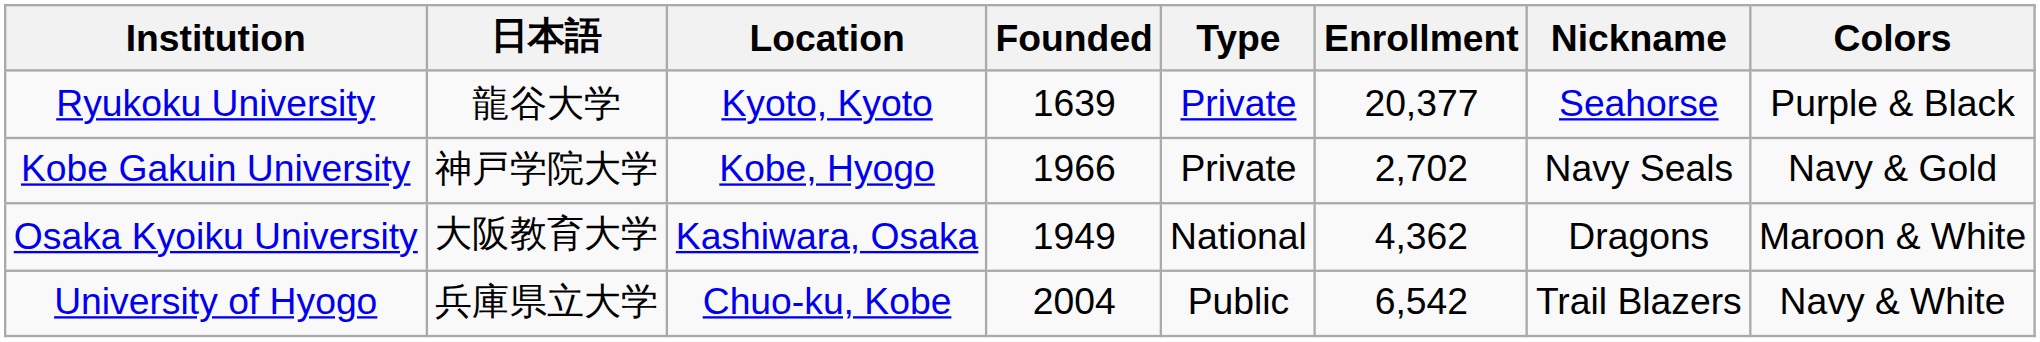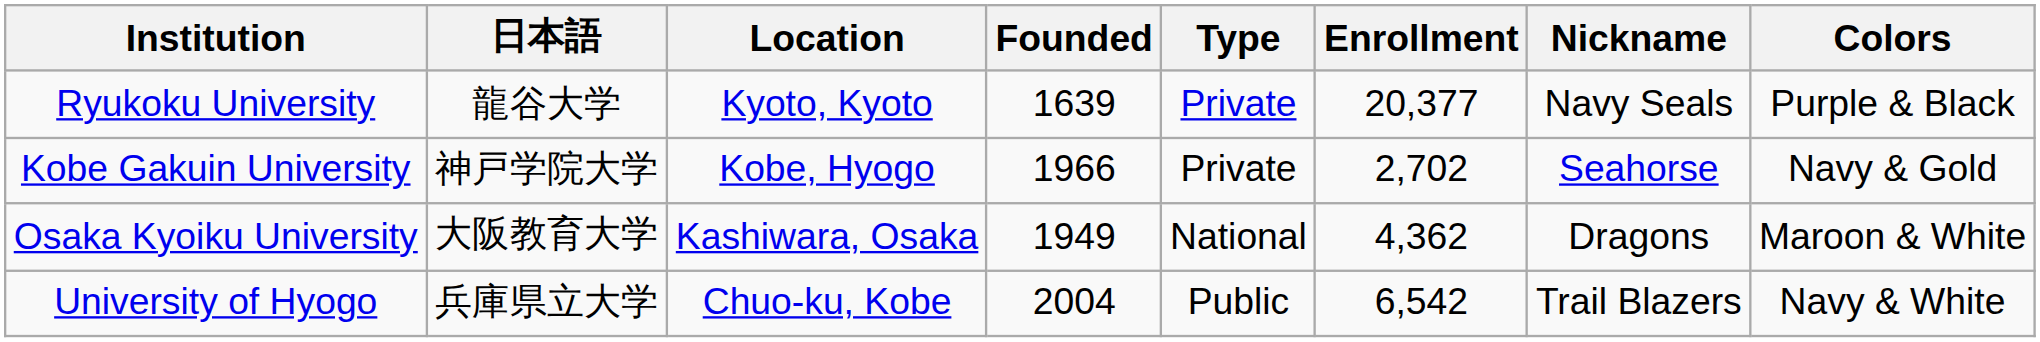Ryukoku University | Nickname: Seahorse -> Navy Seals
Kobe Gakuin University | Nickname: Navy Seals -> Seahorse
